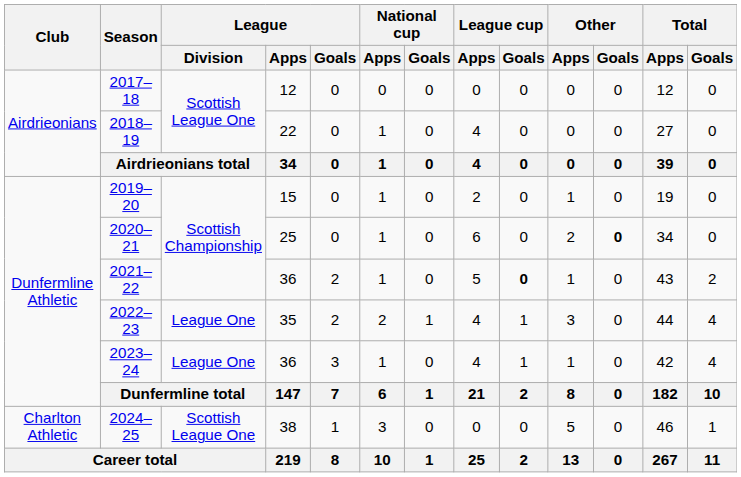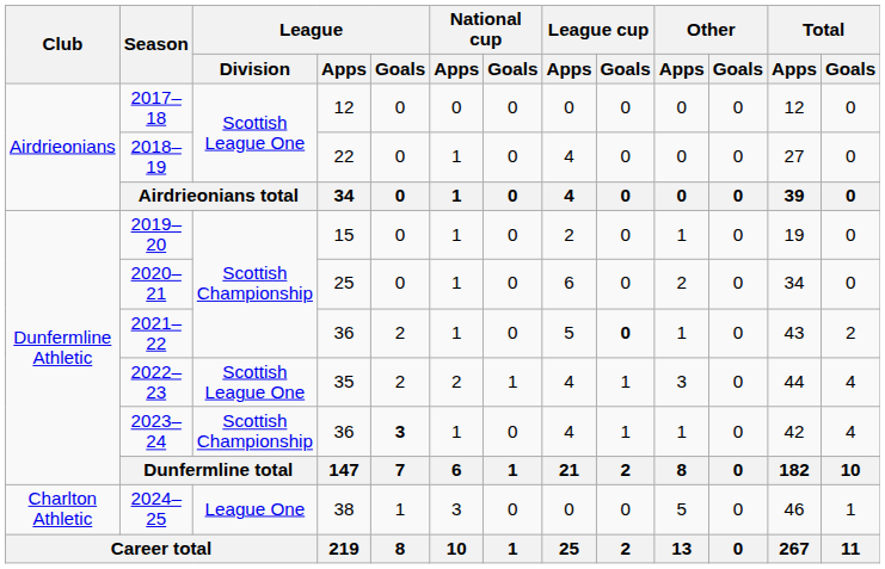2020–21 | Other / Goals: bold -> normal
2022–23 | League / Division: League One -> Scottish League One
2023–24 | League / Division: League One -> Scottish Championship
2023–24 | League / Goals: normal -> bold
2024–25 | League / Division: Scottish League One -> League One
